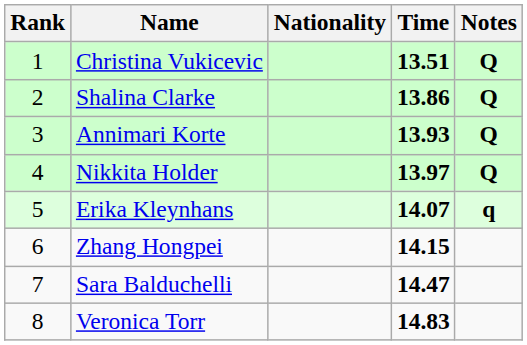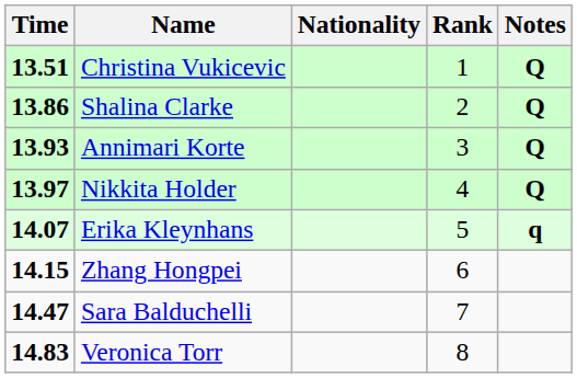columns swapped: Rank <-> Time
